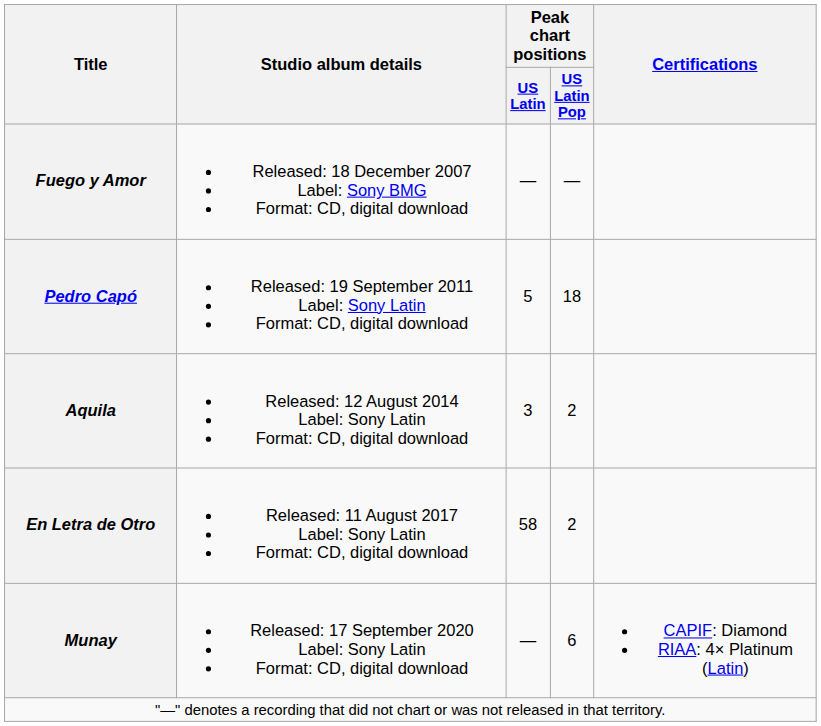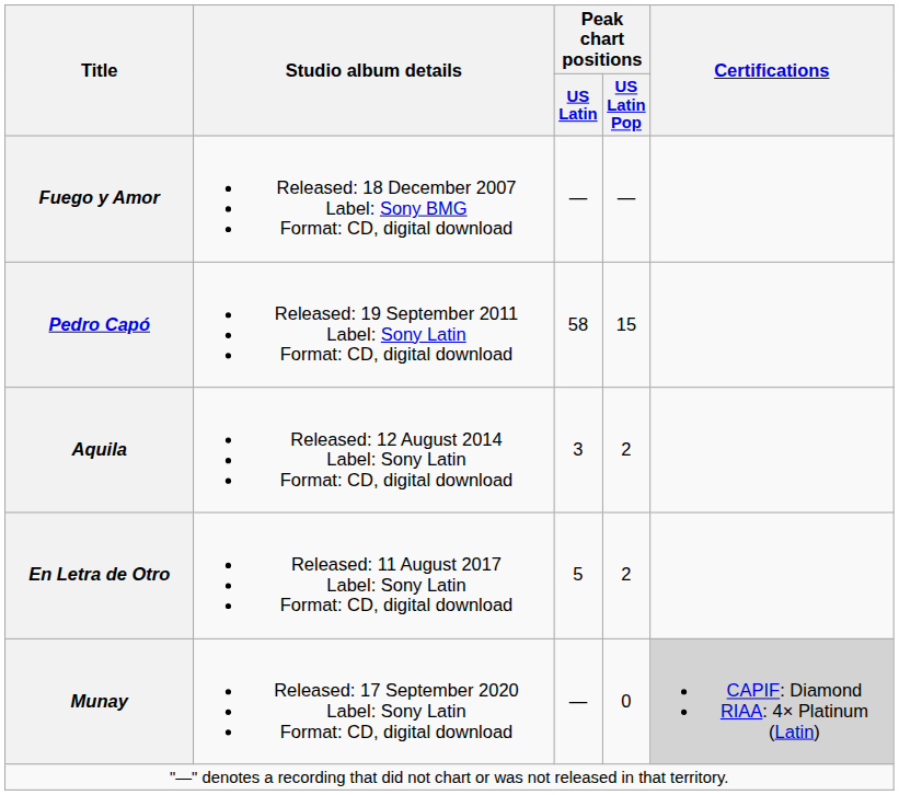Pedro Capó | Peak chart positions / US Latin: 5 -> 58
Pedro Capó | Peak chart positions / US Latin Pop: 18 -> 15
En Letra de Otro | Peak chart positions / US Latin: 58 -> 5
Munay | Peak chart positions / US Latin Pop: 6 -> 0
Munay | Certifications: no background -> lightgrey background
